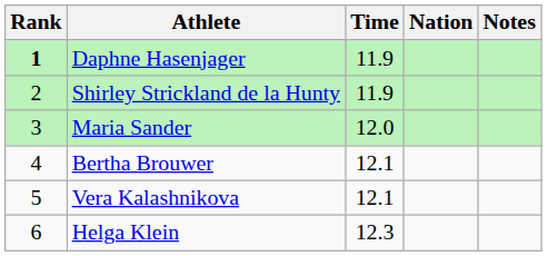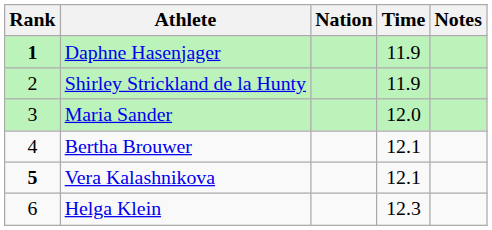columns swapped: Nation <-> Time
Vera Kalashnikova | Rank: normal -> bold
